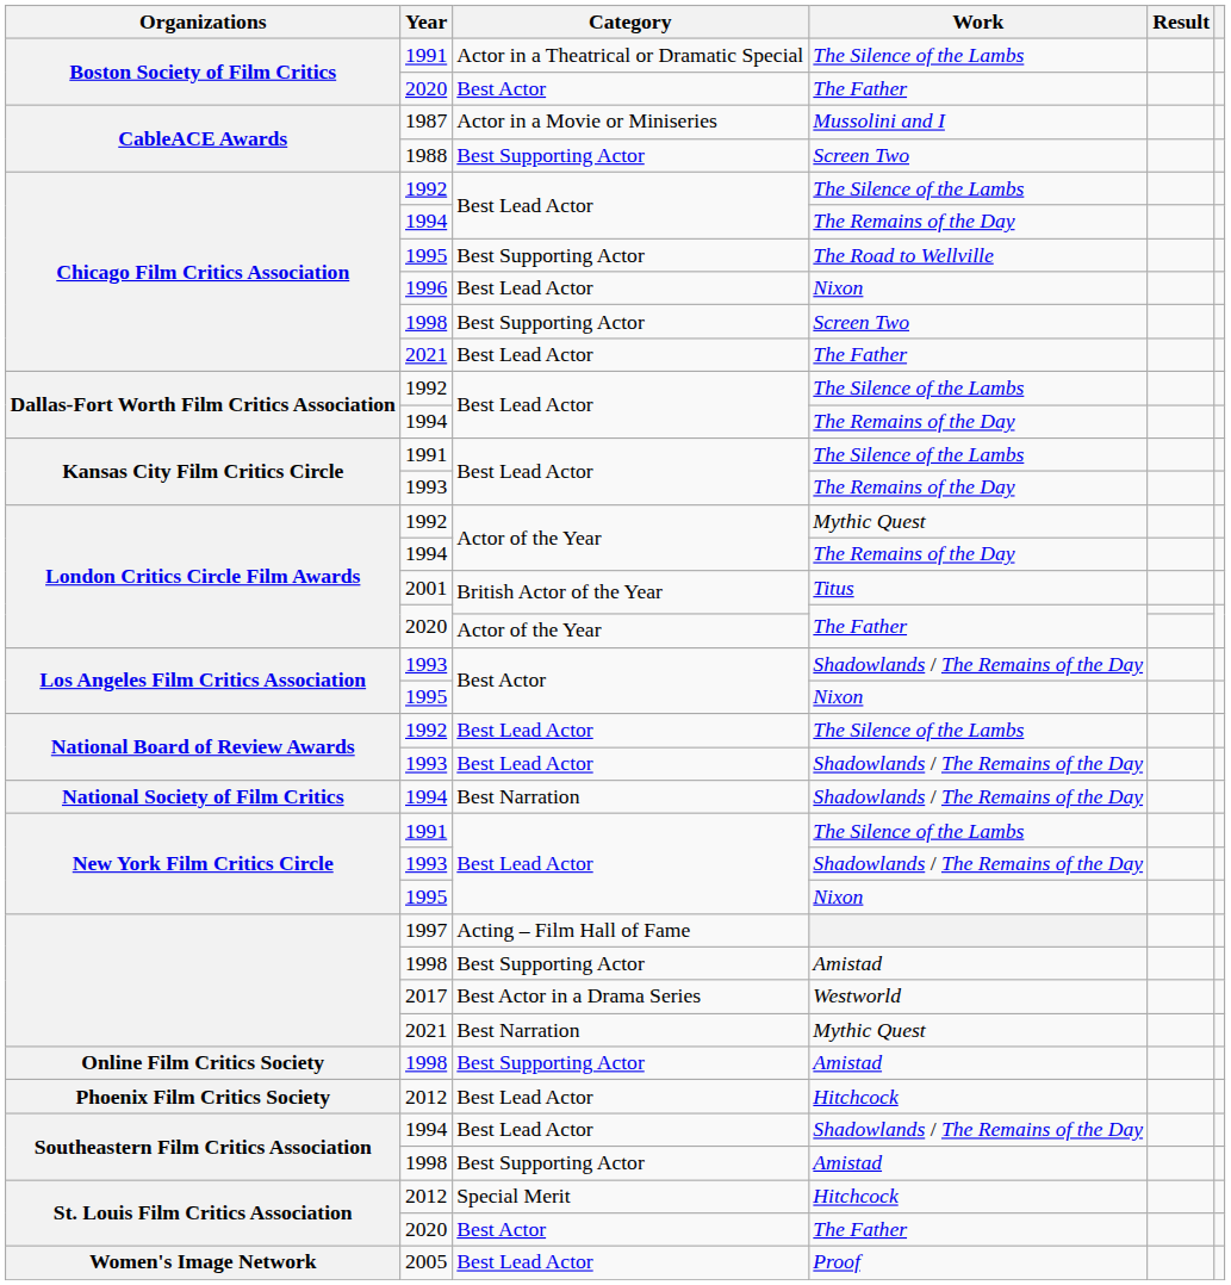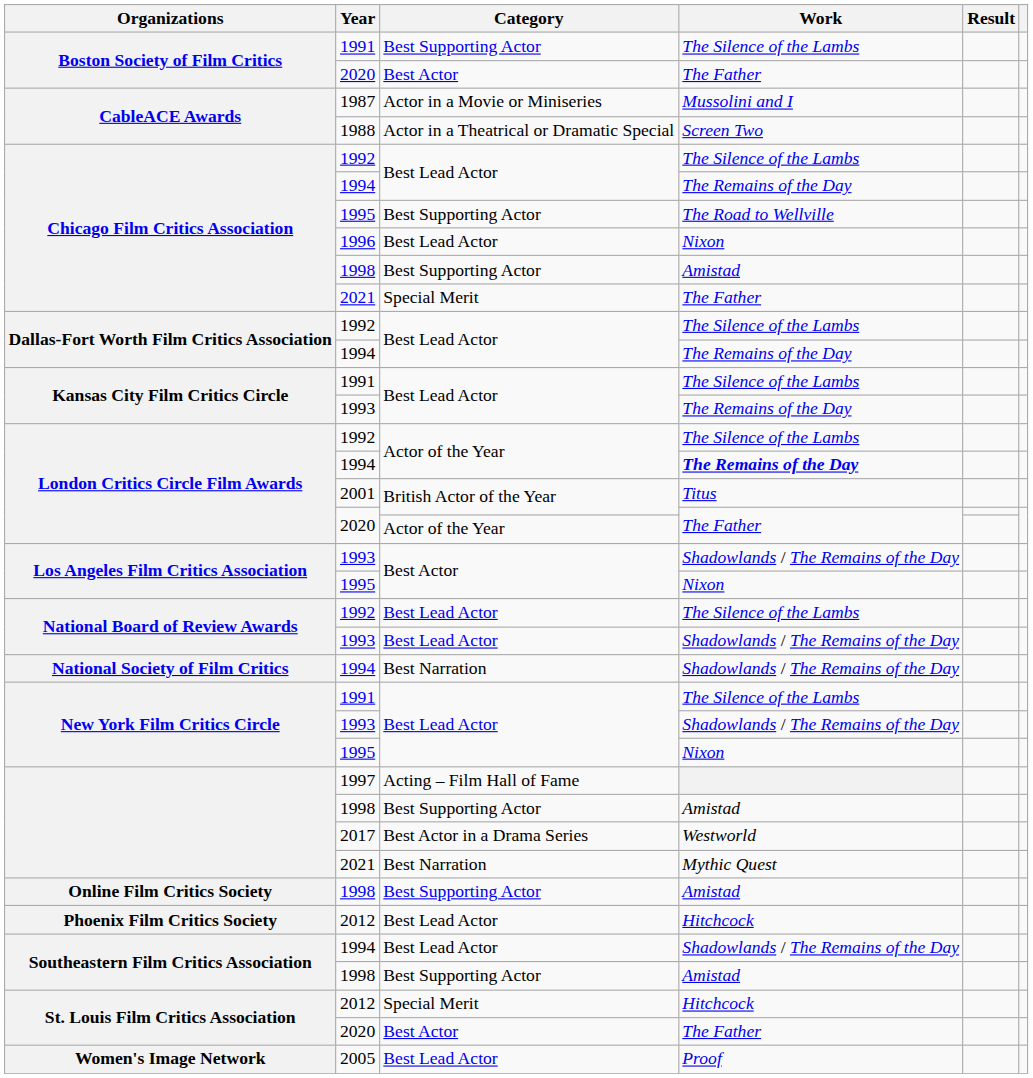Boston Society of Film Critics / 1991 | Category: Actor in a Theatrical or Dramatic Special -> Best Supporting Actor
CableACE Awards / 1988 | Category: Best Supporting Actor -> Actor in a Theatrical or Dramatic Special
Chicago Film Critics Association / 1998 | Work: Screen Two -> Amistad
Chicago Film Critics Association / 2021 | Category: Best Lead Actor -> Special Merit
London Critics Circle Film Awards / 1992 | Work: Mythic Quest -> The Silence of the Lambs
London Critics Circle Film Awards / 1994 | Work: normal -> bold
